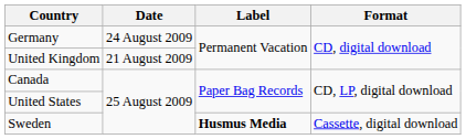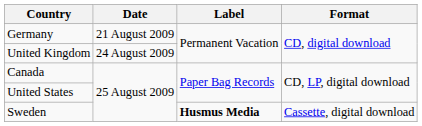Germany | Date: 24 August 2009 -> 21 August 2009
United Kingdom | Date: 21 August 2009 -> 24 August 2009
